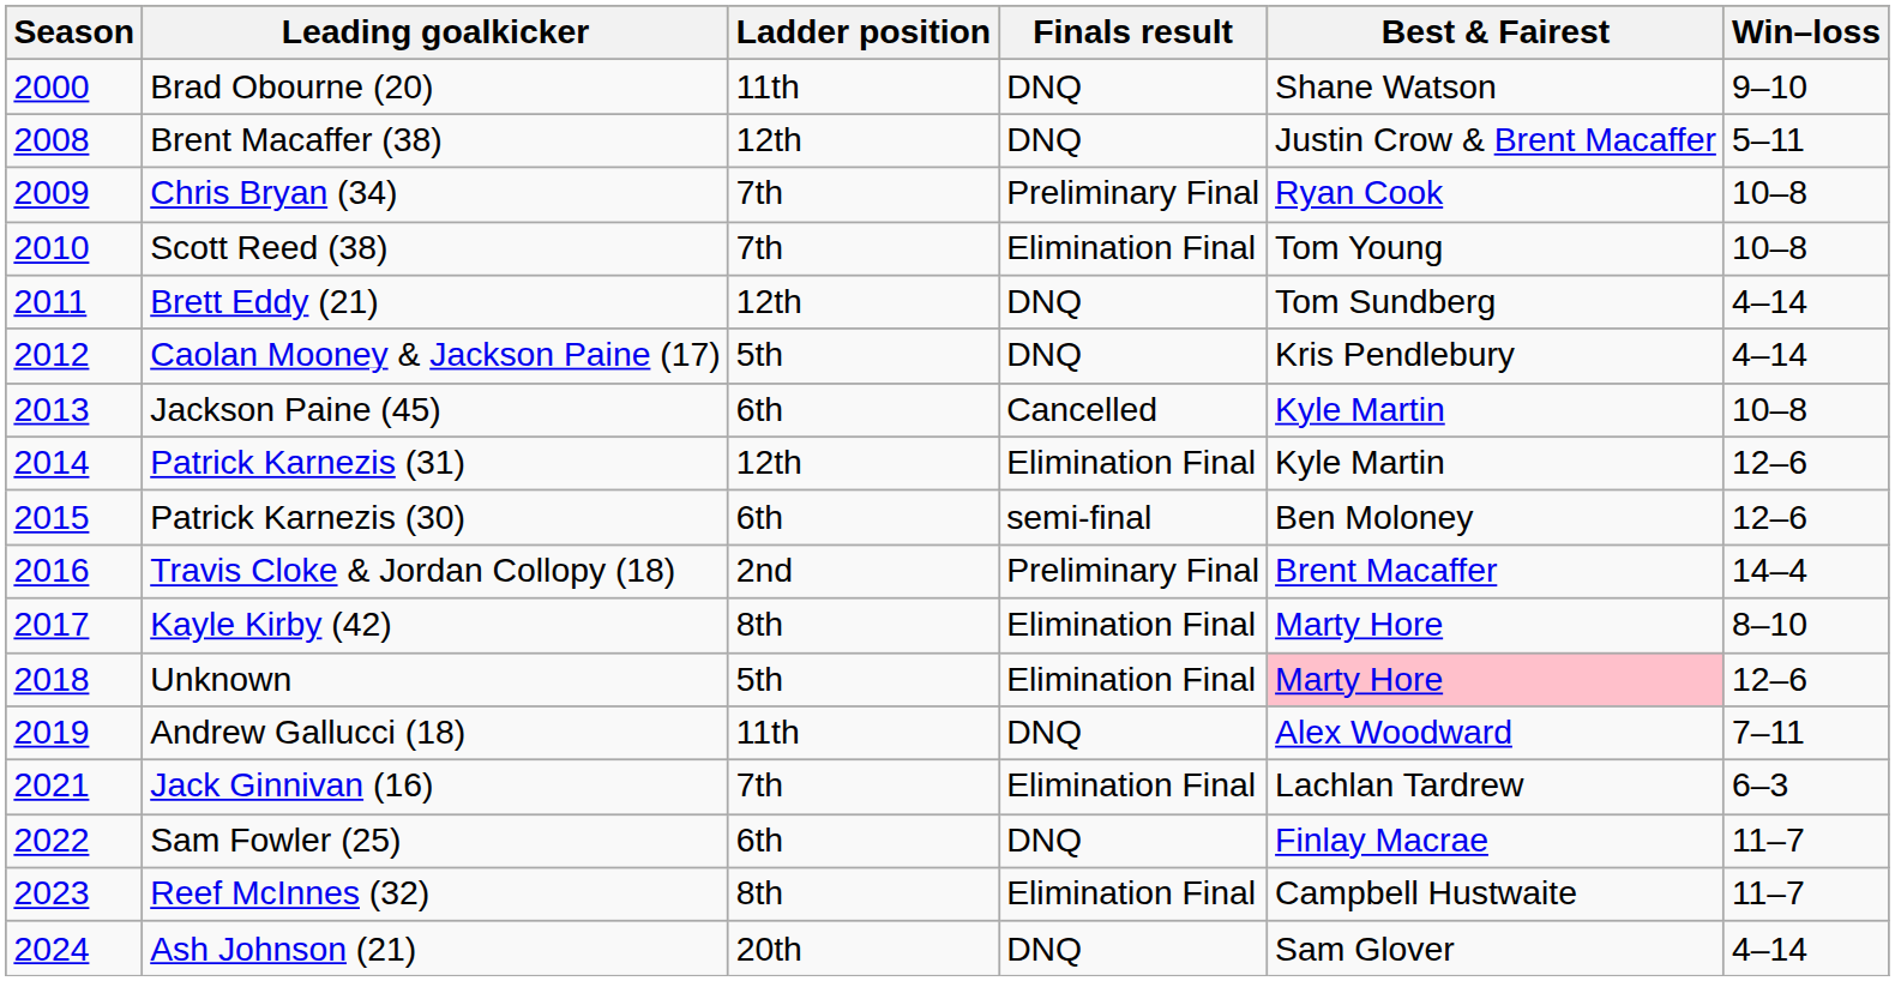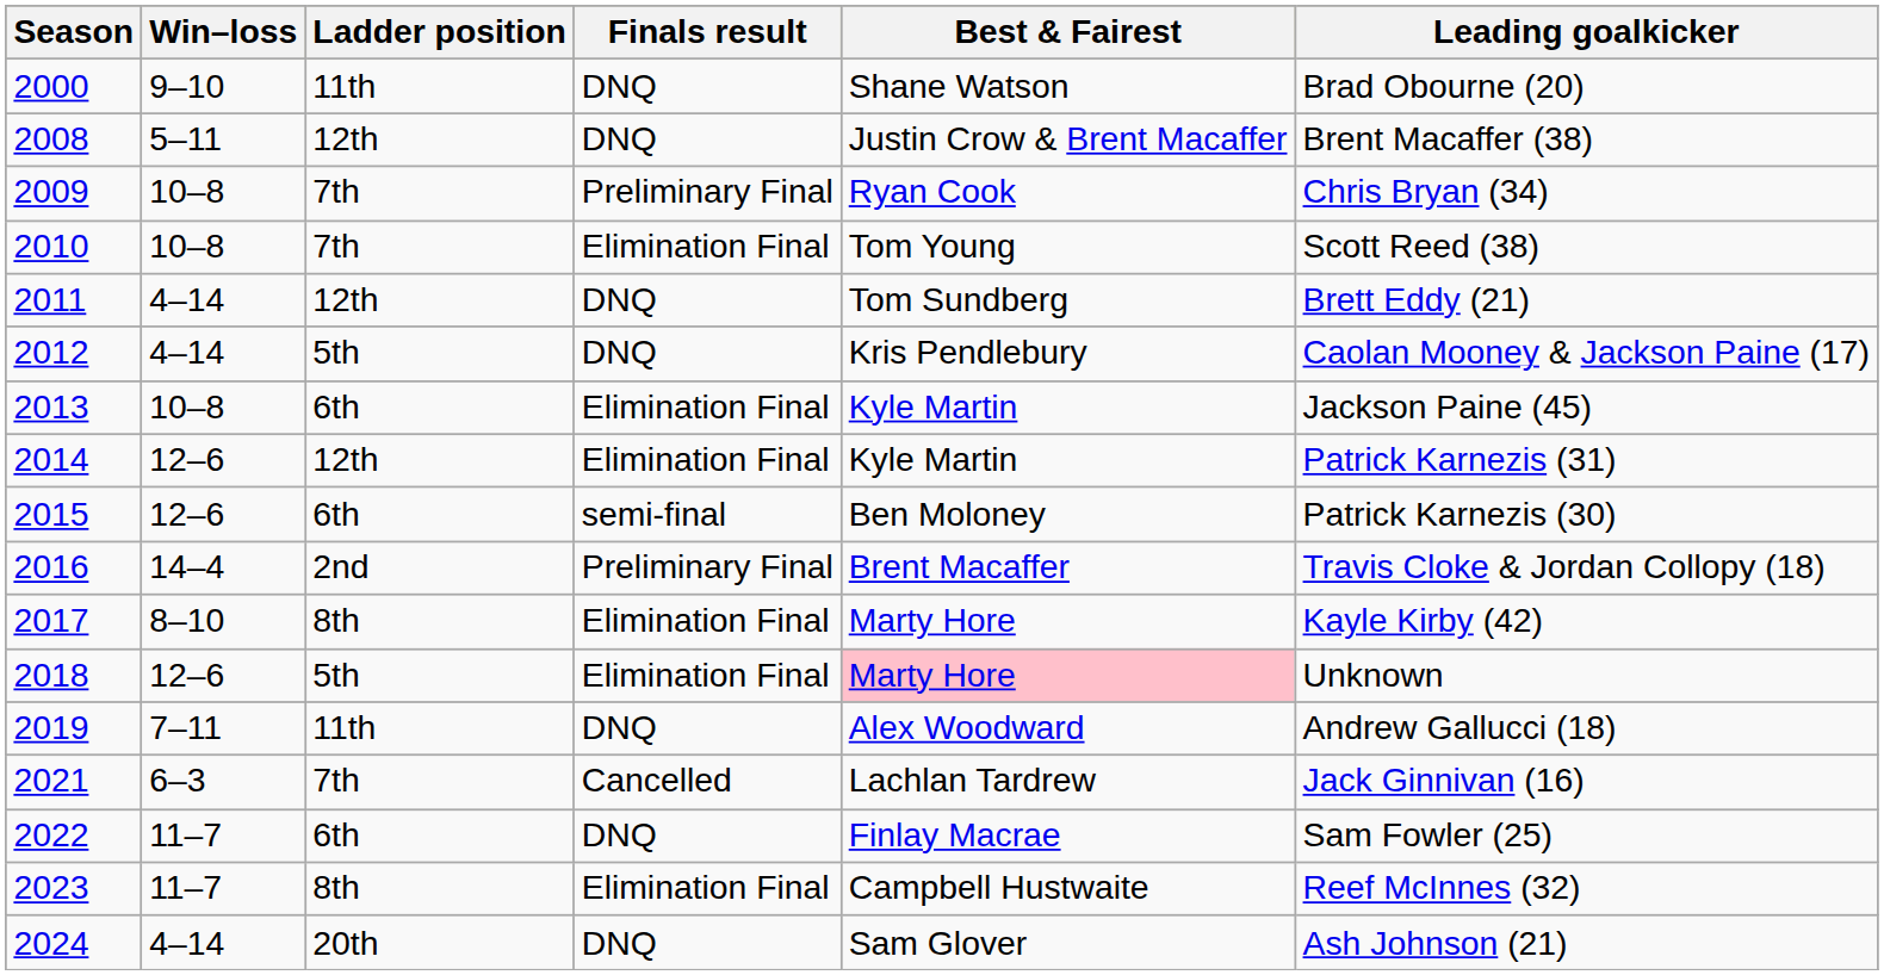columns swapped: Win–loss <-> Leading goalkicker
2013 | Finals result: Cancelled -> Elimination Final
2021 | Finals result: Elimination Final -> Cancelled
